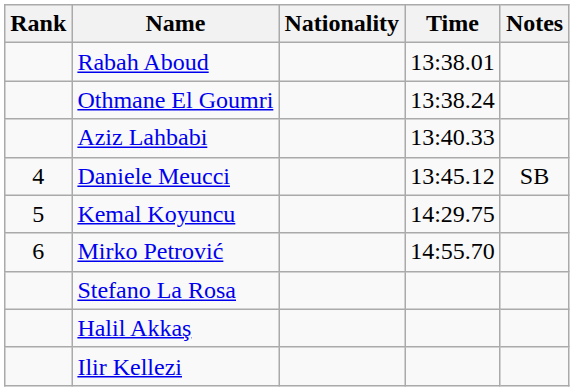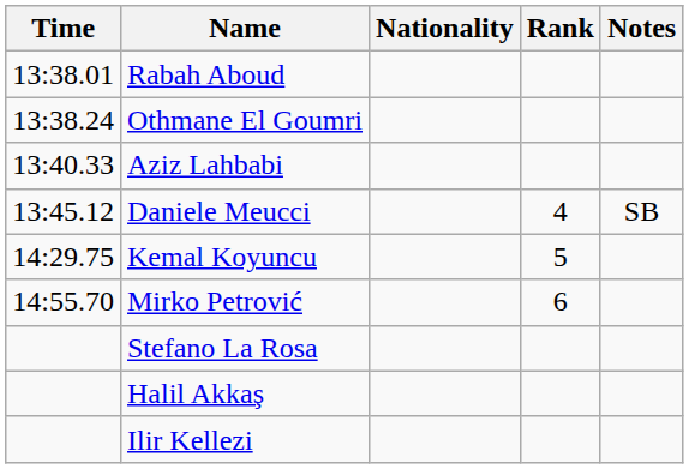columns swapped: Rank <-> Time
